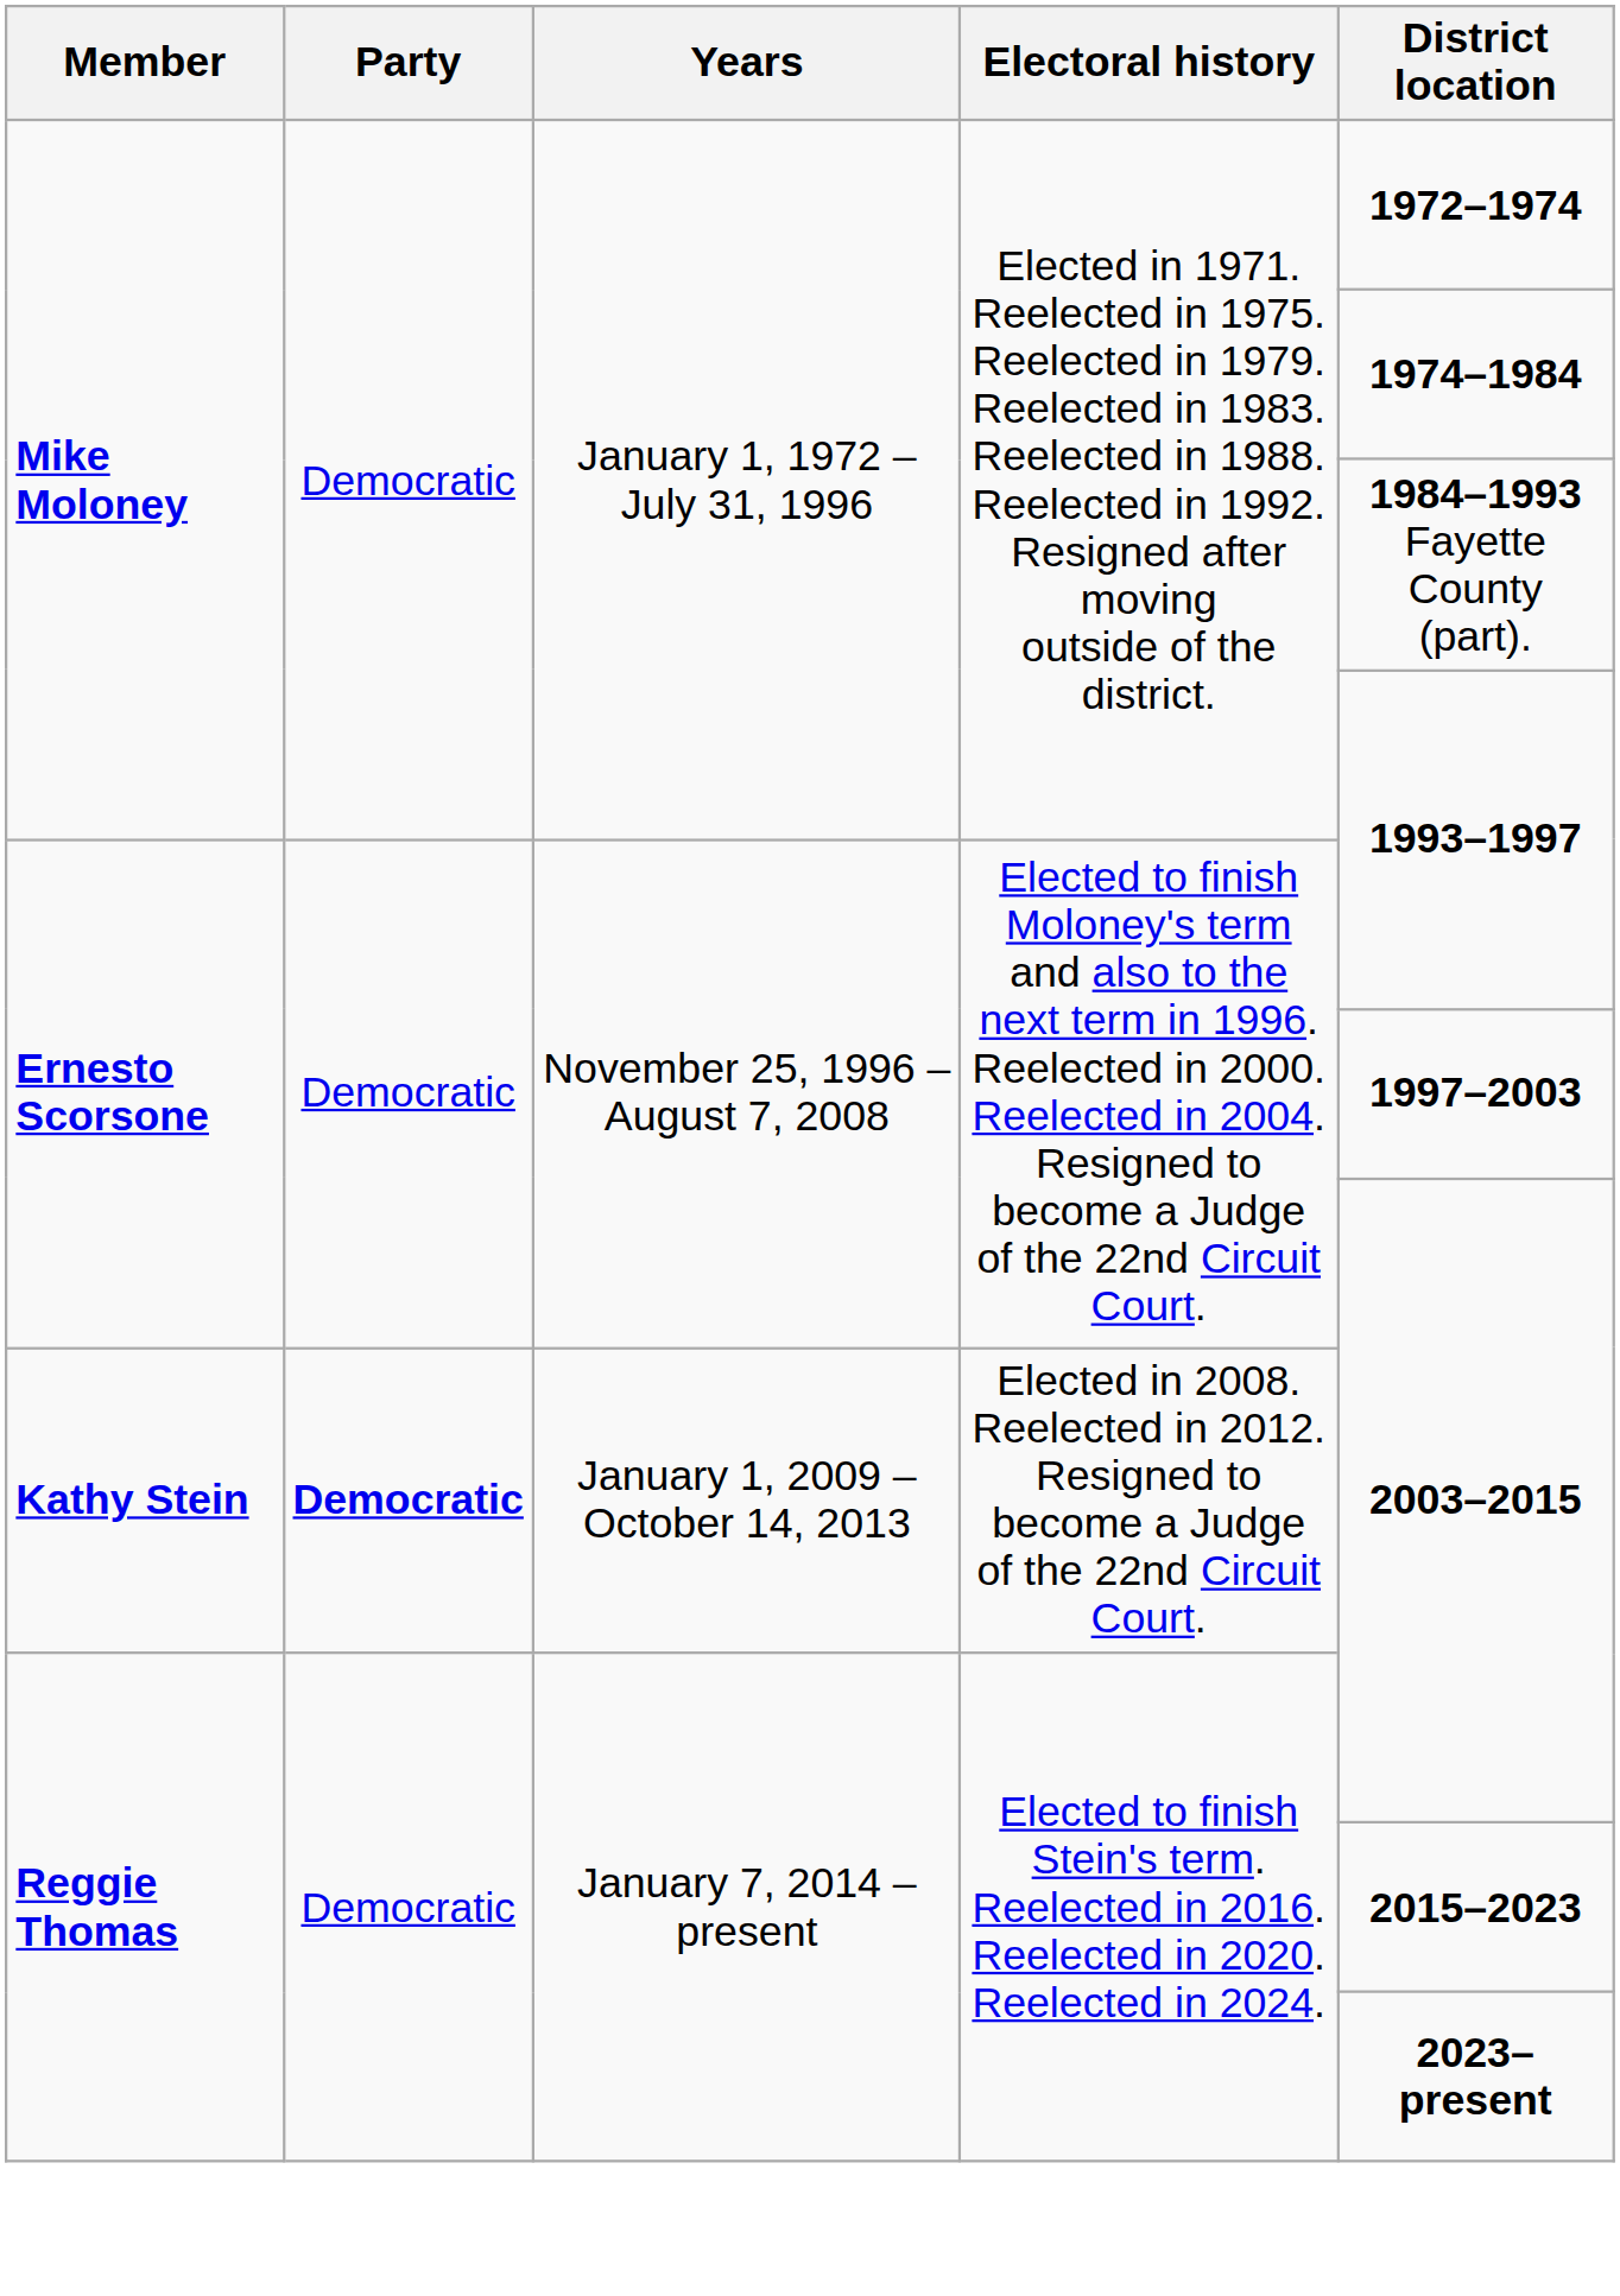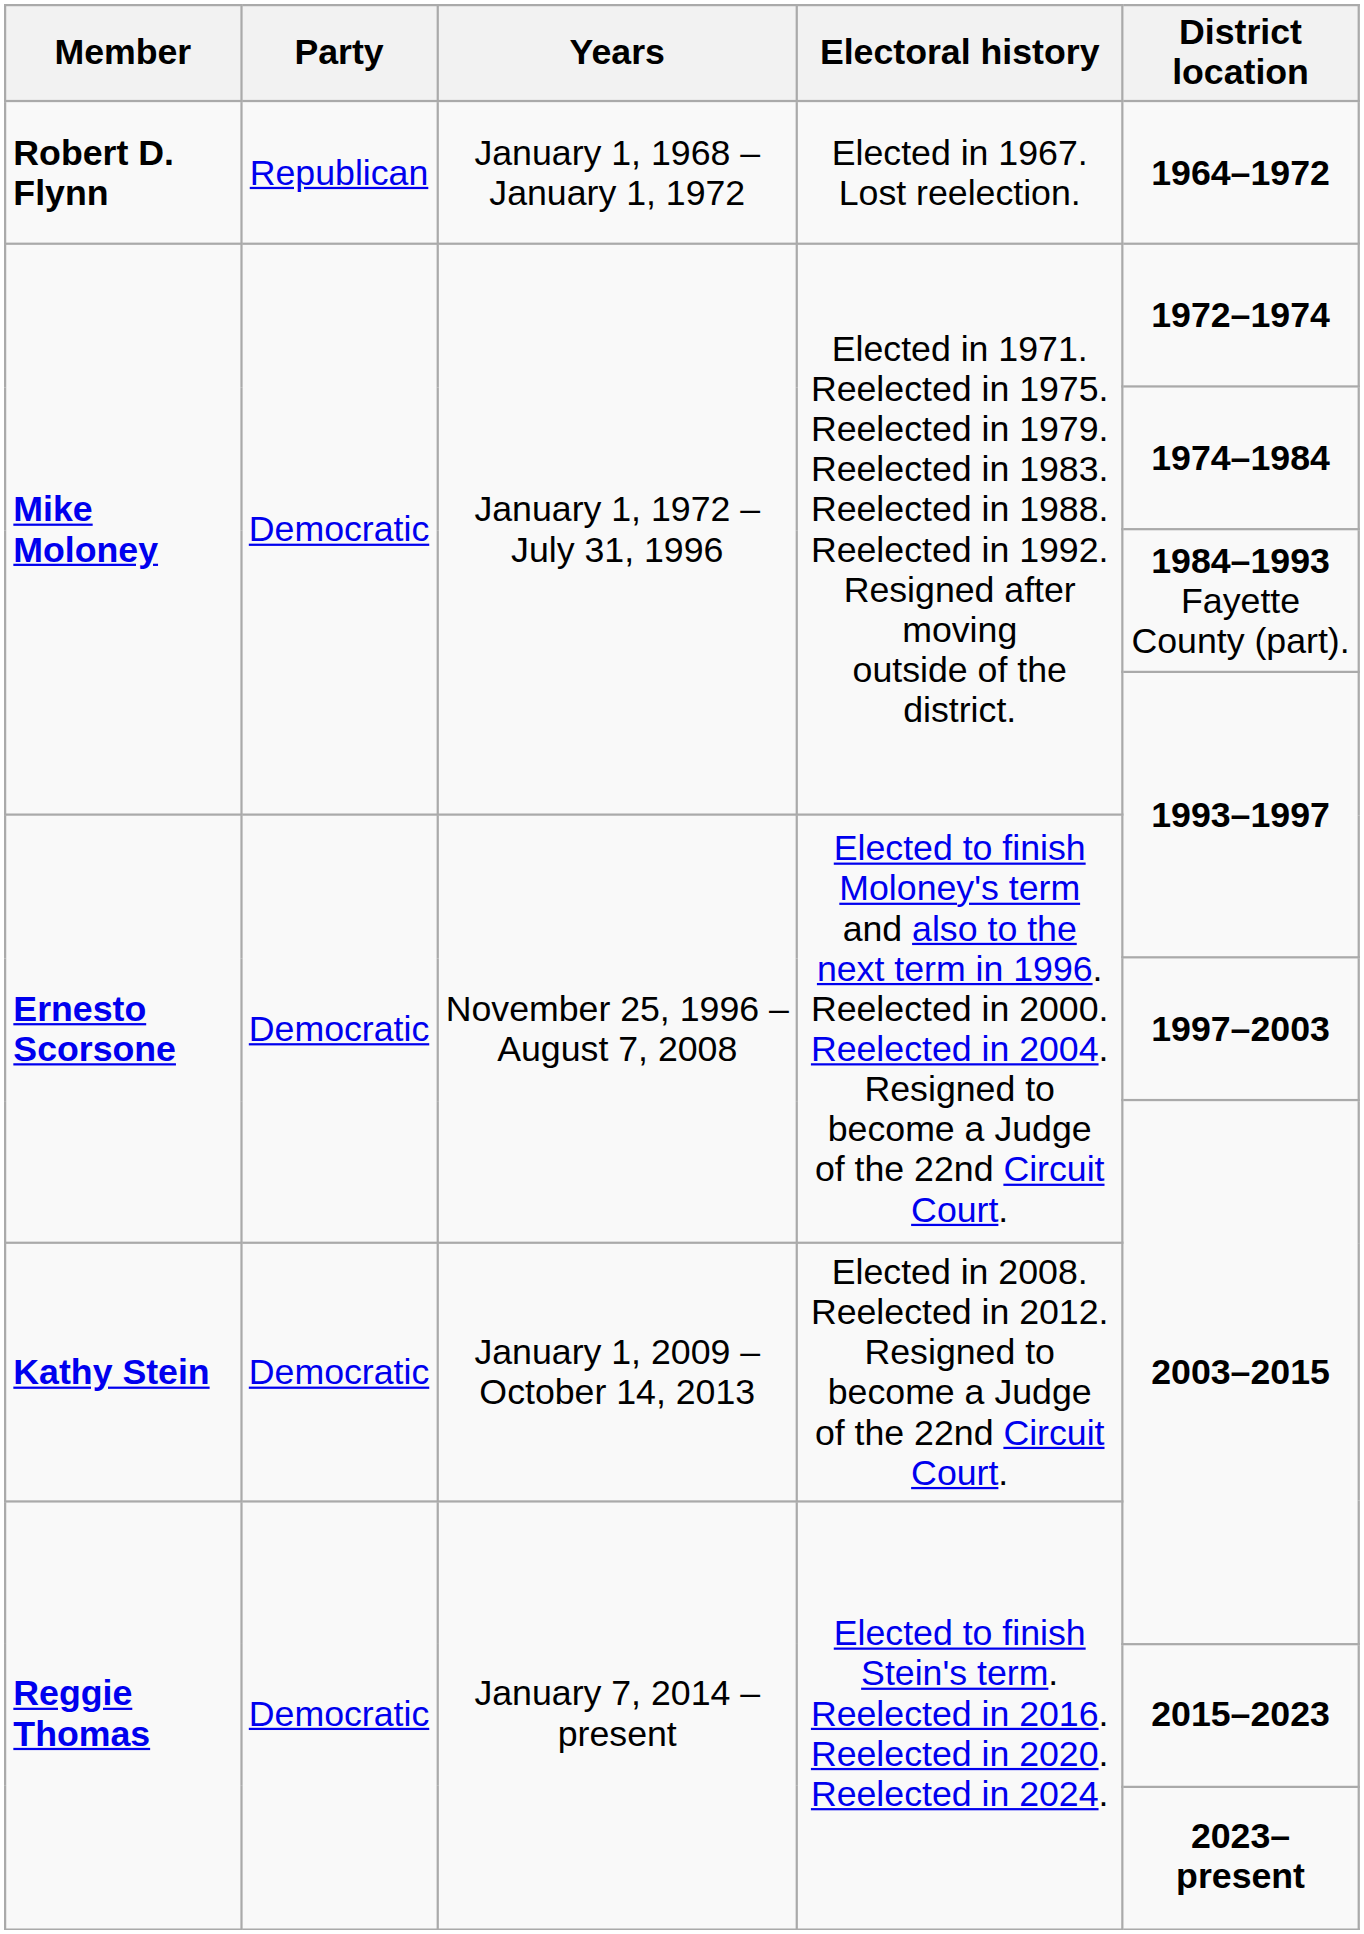+ row: Robert D. Flynn | Republican | January 1, 1968 – January 1, 1972 | Elected in 1967. Lost reelection. | 1964–1972
Kathy Stein | Party: bold -> normal
